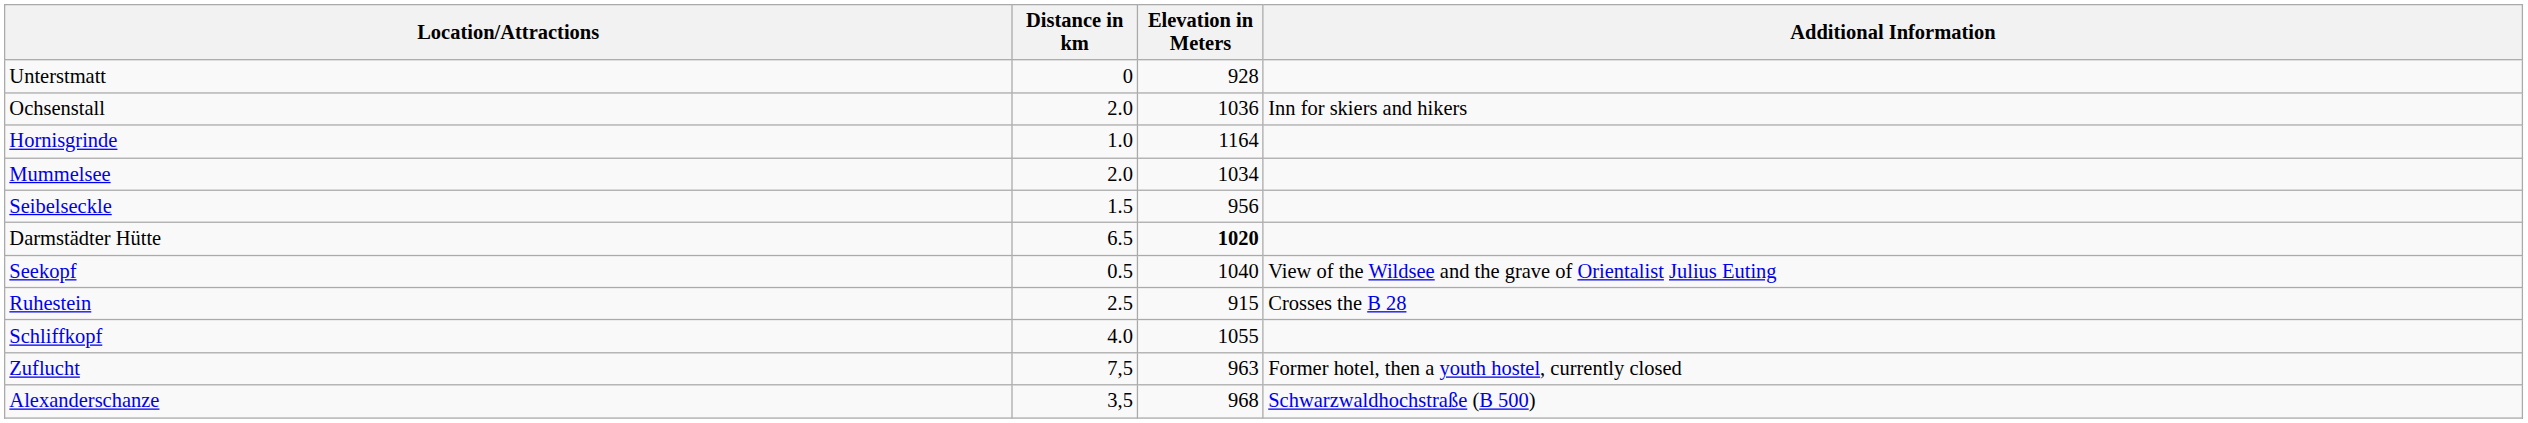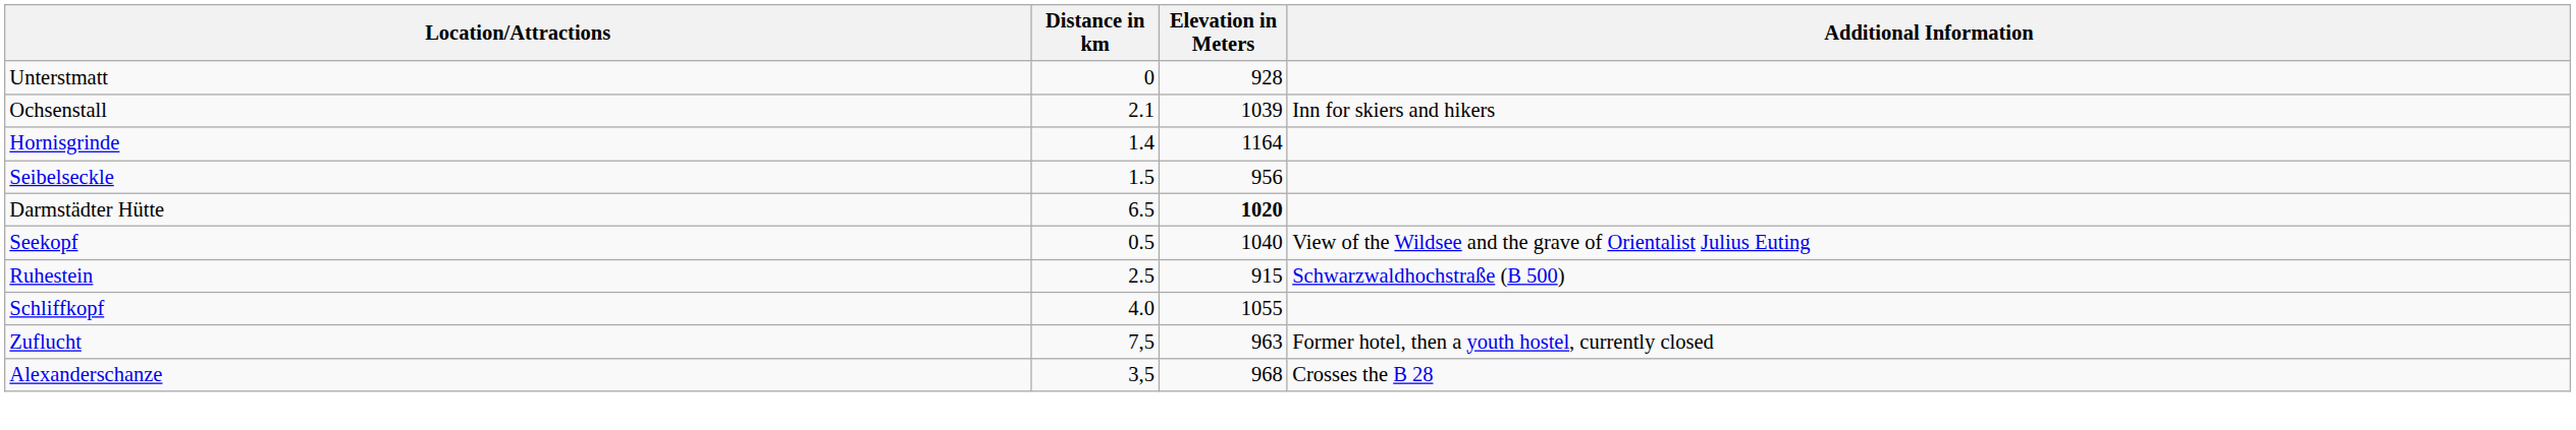Ochsenstall | Distance in km: 2.0 -> 2.1
Ochsenstall | Elevation in Meters: 1036 -> 1039
Hornisgrinde | Distance in km: 1.0 -> 1.4
- row: Mummelsee | 2.0 | 1034
Ruhestein | Additional Information: Crosses the B 28 -> Schwarzwaldhochstraße (B 500)
Alexanderschanze | Additional Information: Schwarzwaldhochstraße (B 500) -> Crosses the B 28
